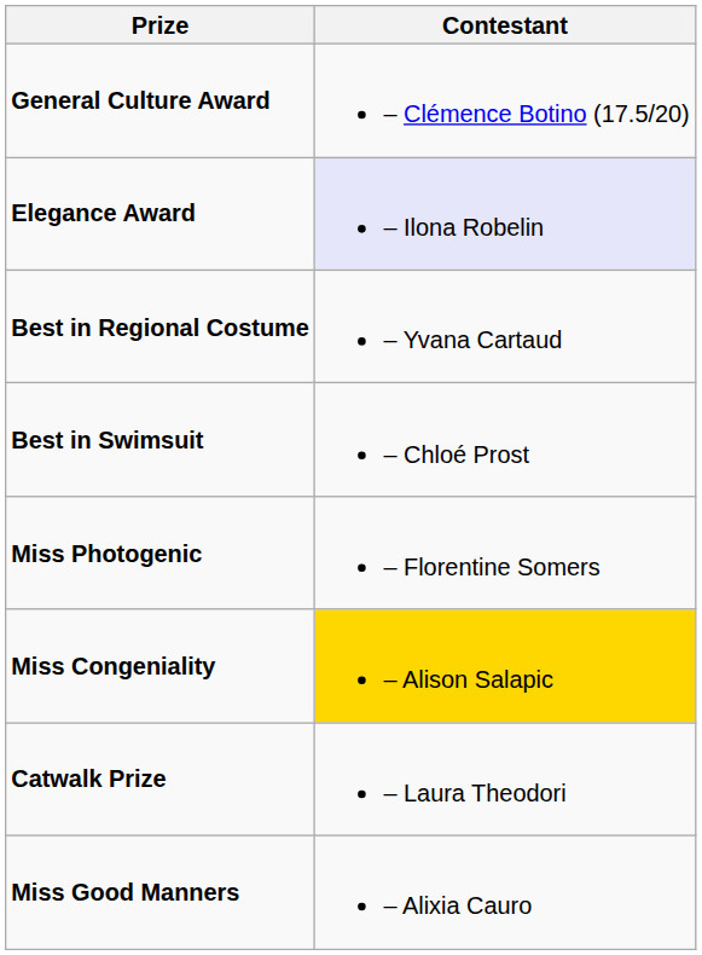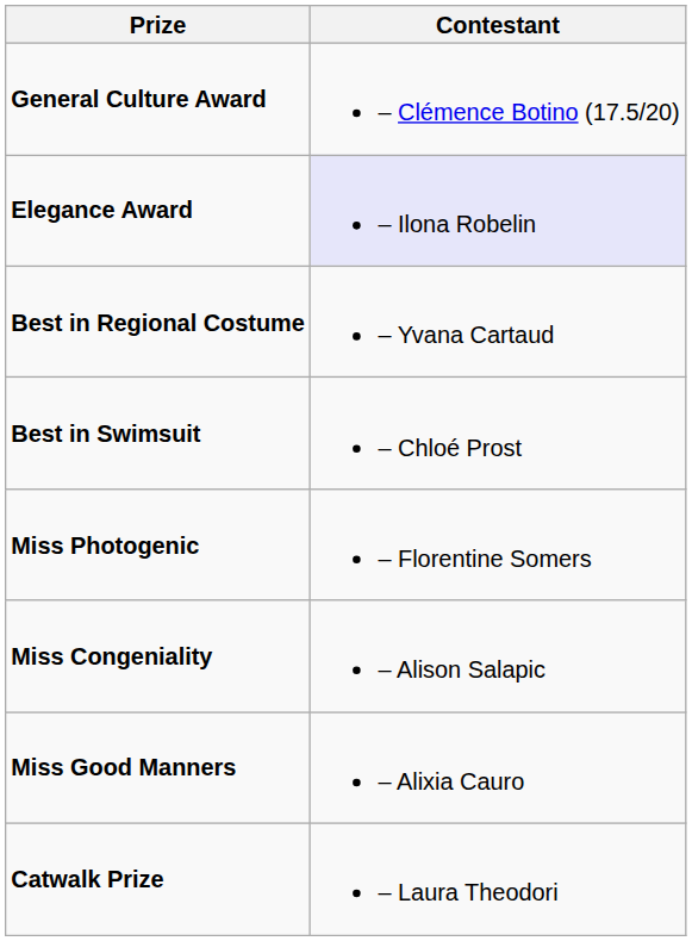Miss Congeniality | Contestant: gold background -> no background
rows swapped: Miss Good Manners <-> Catwalk Prize
